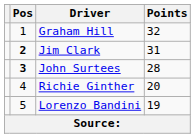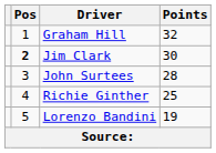Jim Clark | Points: 31 -> 30
John Surtees | Pos: bold -> normal
Richie Ginther | Points: 20 -> 25
